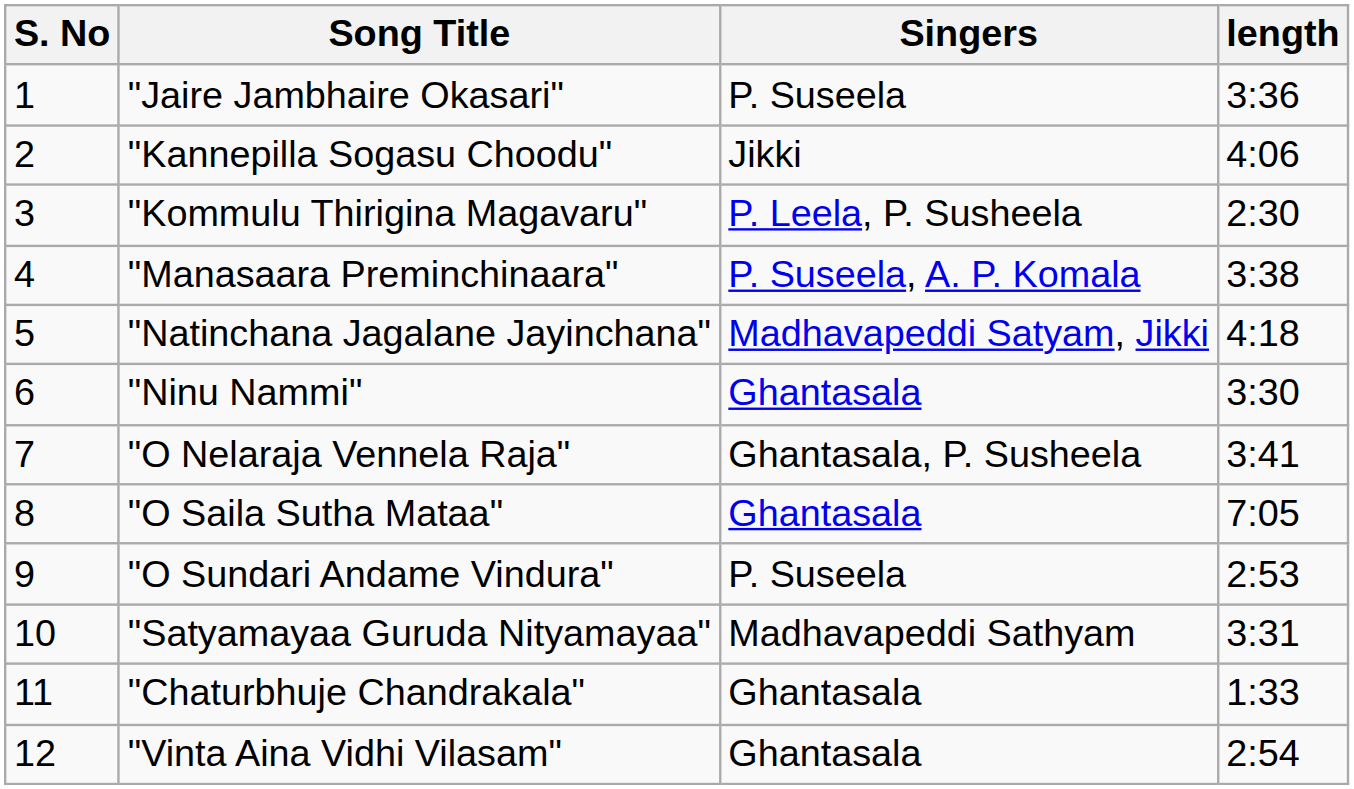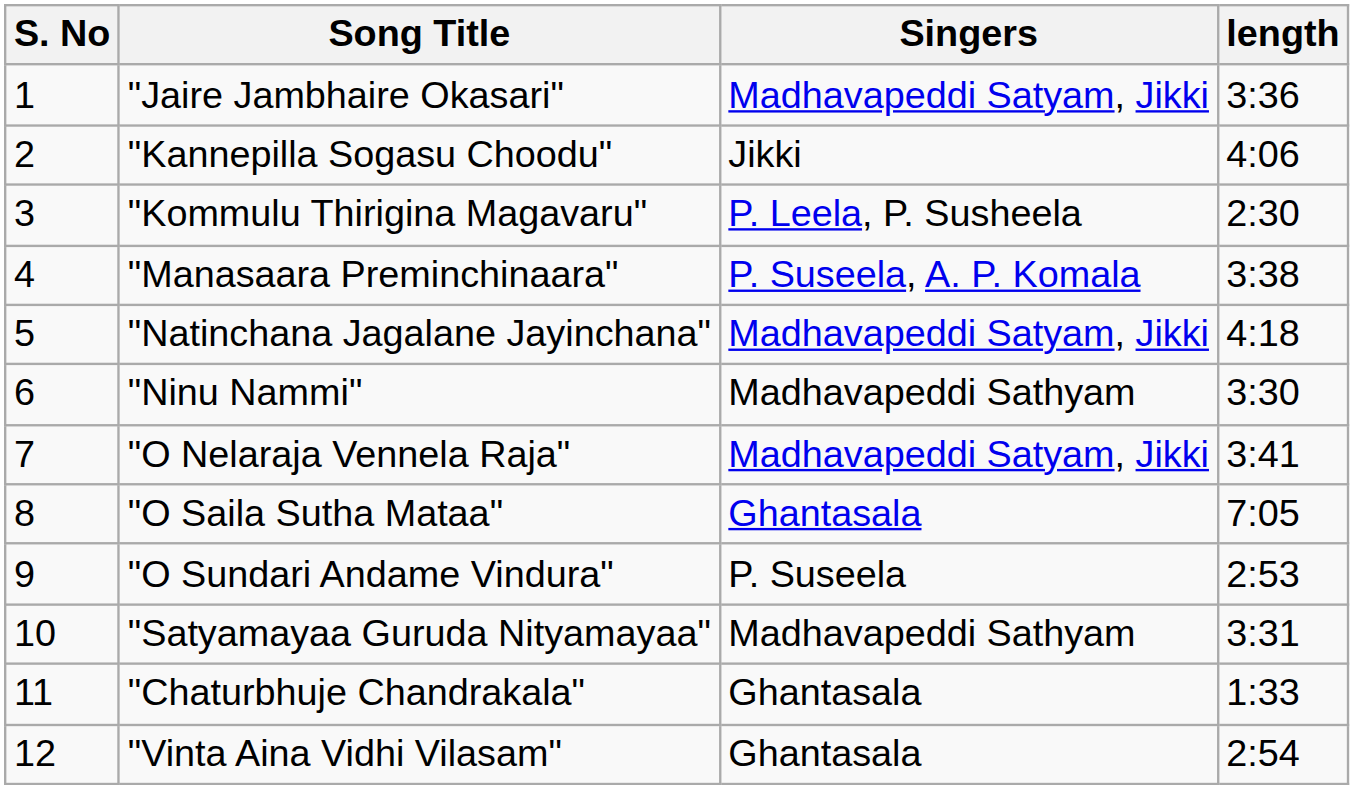"Jaire Jambhaire Okasari" | Singers: P. Suseela -> Madhavapeddi Satyam, Jikki
"Ninu Nammi" | Singers: Ghantasala -> Madhavapeddi Sathyam
"O Nelaraja Vennela Raja" | Singers: Ghantasala, P. Susheela -> Madhavapeddi Satyam, Jikki
